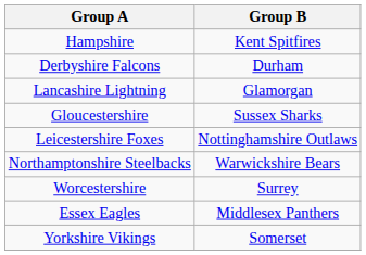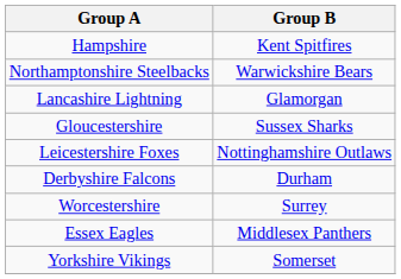rows swapped: Derbyshire Falcons <-> Northamptonshire Steelbacks
